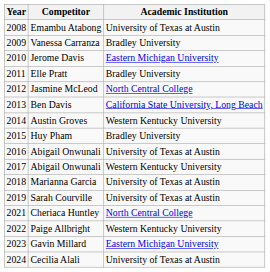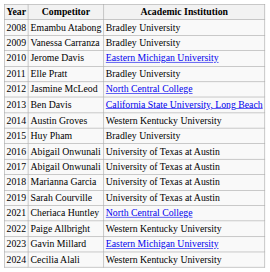Emambu Atabong | Academic Institution: University of Texas at Austin -> Bradley University
2017 / Abigail Onwunali | Academic Institution: Western Kentucky University -> University of Texas at Austin
Cecilia Alali | Academic Institution: University of Texas at Austin -> Western Kentucky University
